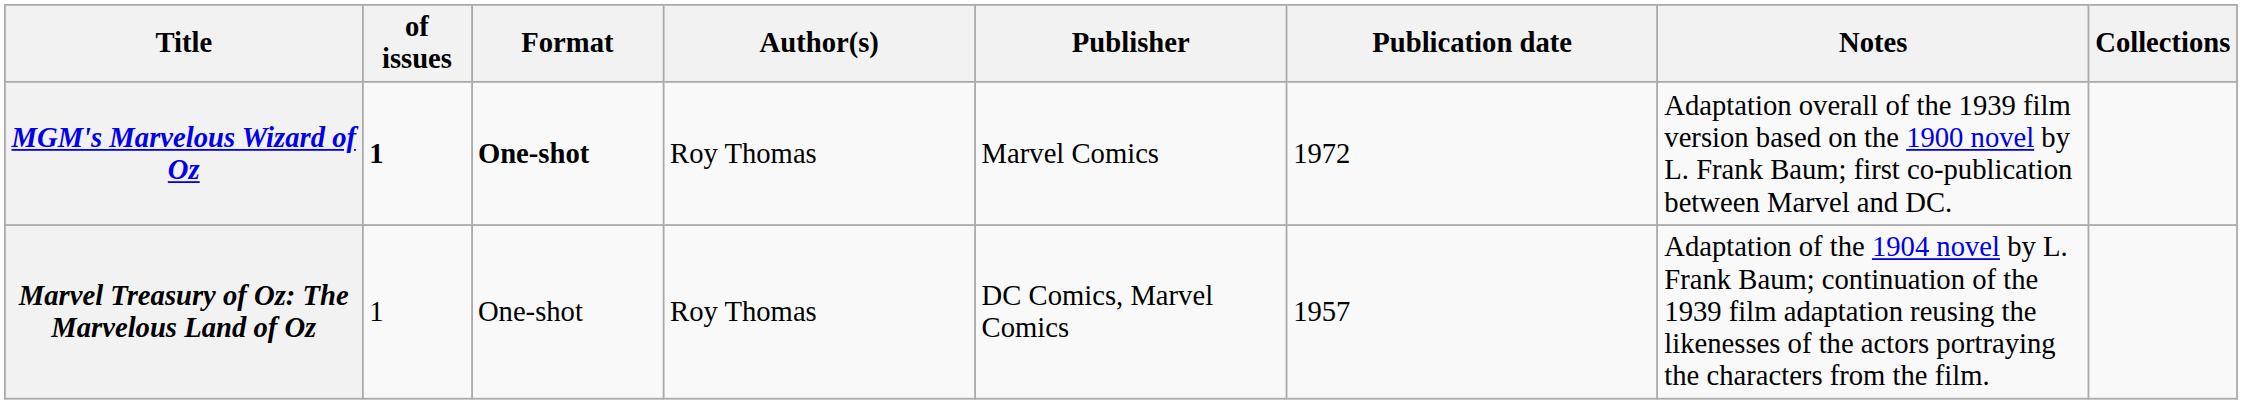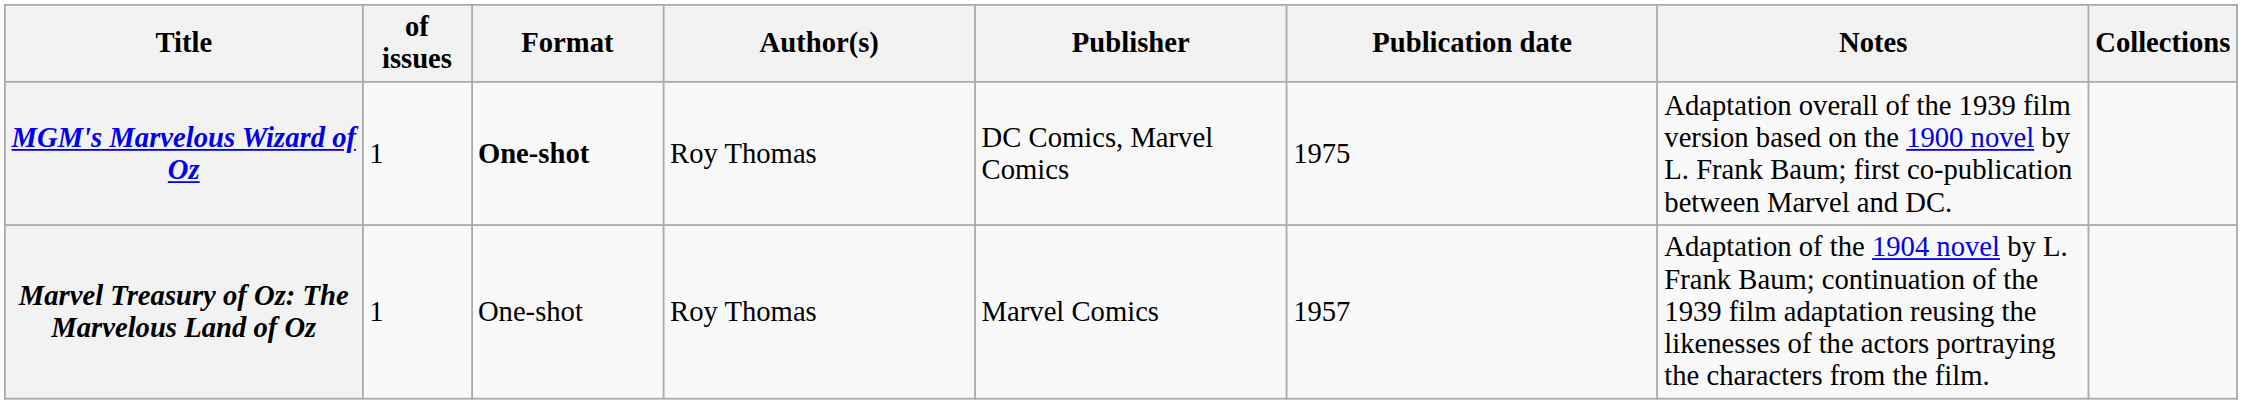MGM's Marvelous Wizard of Oz | of issues: bold -> normal
MGM's Marvelous Wizard of Oz | Publisher: Marvel Comics -> DC Comics, Marvel Comics
MGM's Marvelous Wizard of Oz | Publication date: 1972 -> 1975
Marvel Treasury of Oz: The Marvelous Land of Oz | Publisher: DC Comics, Marvel Comics -> Marvel Comics
